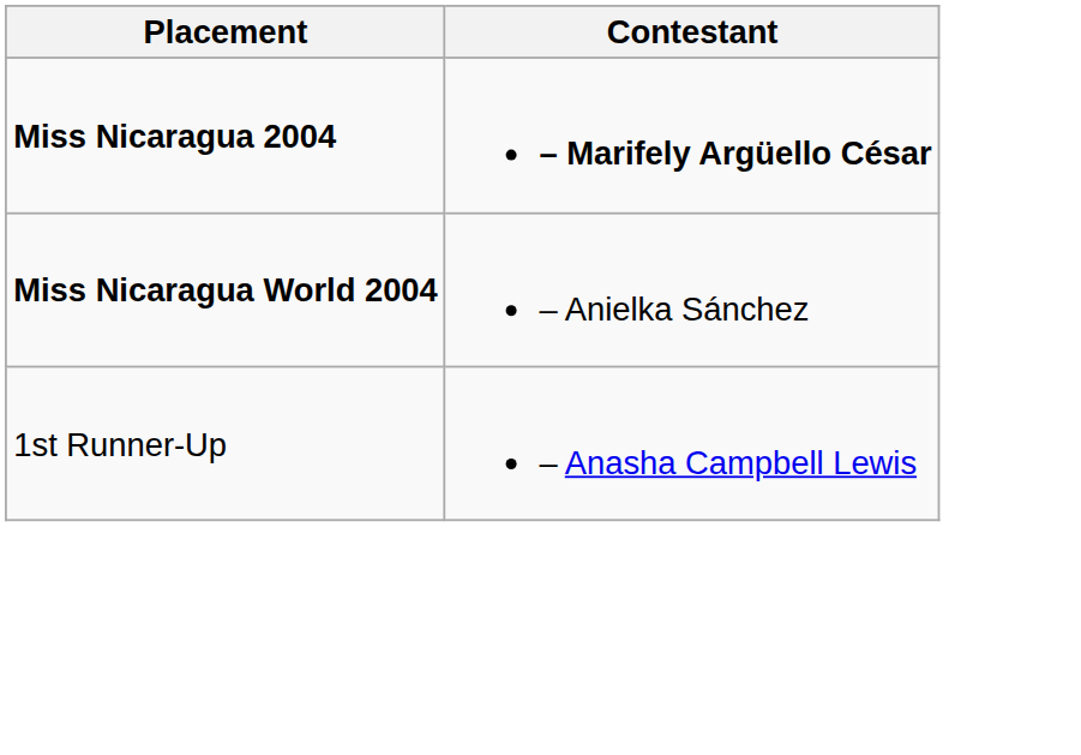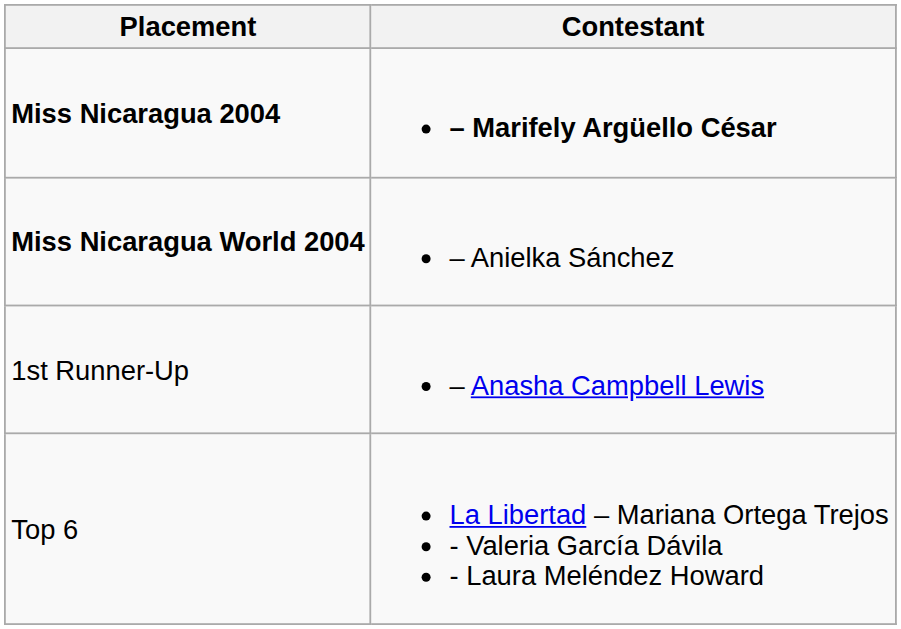+ row: Top 6 | La Libertad – Mariana Ortega Trejos - Valeria García Dávila - Laura Meléndez Howard
